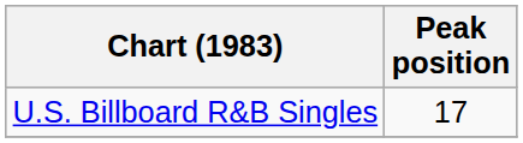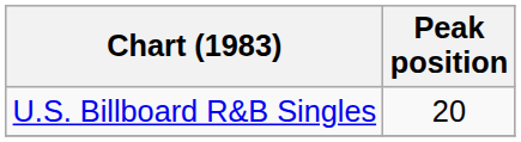U.S. Billboard R&B Singles | Peak position: 17 -> 20
